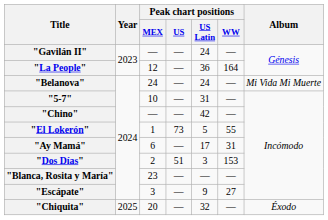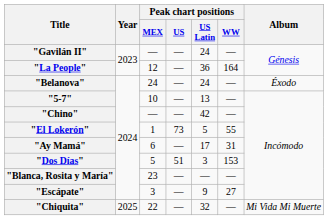"Belanova" | Album: Mi Vida Mi Muerte -> Éxodo
"5-7" | Peak chart positions / US Latin: 31 -> 13
"Dos Días" | Peak chart positions / MEX: 2 -> 5
"Chiquita" | Peak chart positions / MEX: 20 -> 22
"Chiquita" | Album: Éxodo -> Mi Vida Mi Muerte
